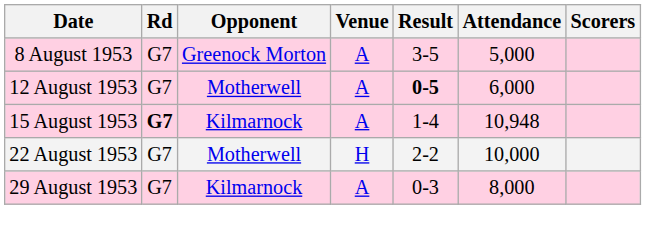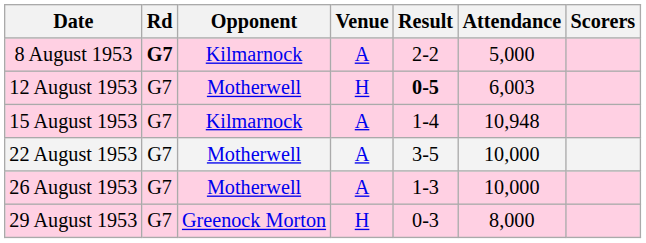8 August 1953 | Rd: normal -> bold
8 August 1953 | Opponent: Greenock Morton -> Kilmarnock
8 August 1953 | Result: 3-5 -> 2-2
12 August 1953 | Venue: A -> H
12 August 1953 | Attendance: 6,000 -> 6,003
15 August 1953 | Rd: bold -> normal
22 August 1953 | Venue: H -> A
22 August 1953 | Result: 2-2 -> 3-5
+ row: 26 August 1953 | G7 | Motherwell | A | 1-3 | 10,000
29 August 1953 | Opponent: Kilmarnock -> Greenock Morton
29 August 1953 | Venue: A -> H
